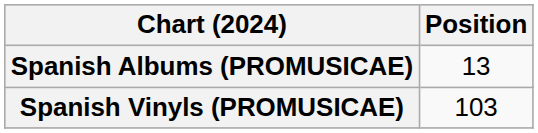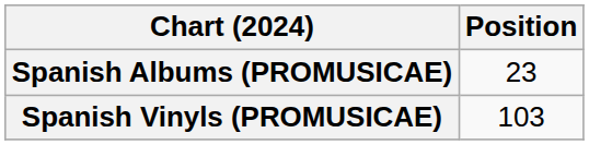Spanish Albums (PROMUSICAE) | Position: 13 -> 23
